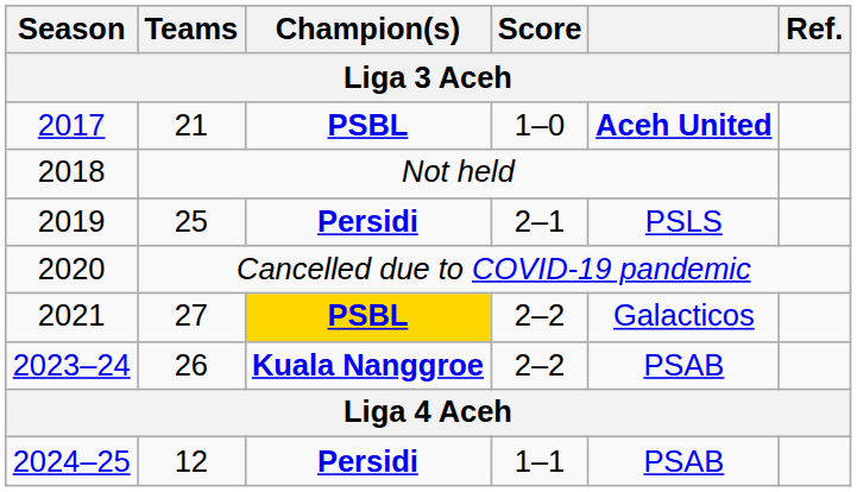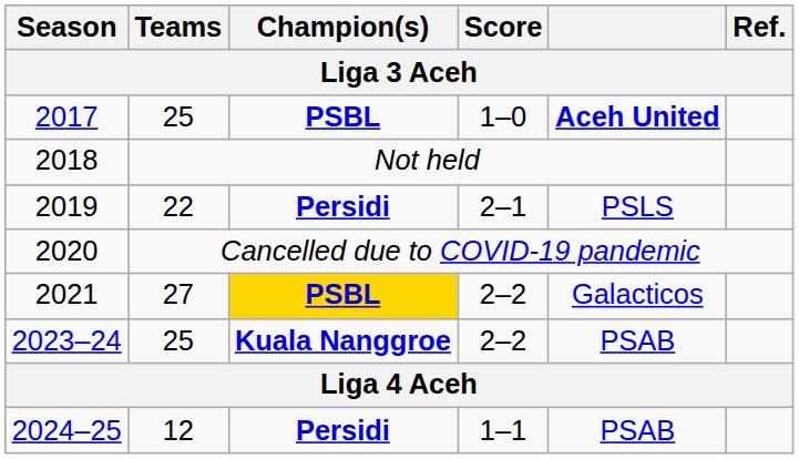2017 | Teams: 21 -> 25
2019 | Teams: 25 -> 22
2023–24 | Teams: 26 -> 25
